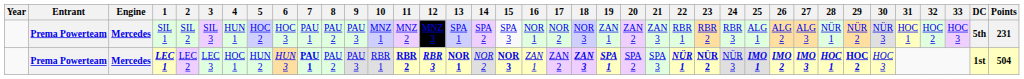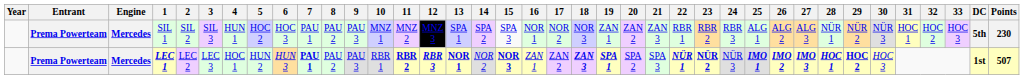SIL 1 | Points: 231 -> 230
LEC 1 | Points: 504 -> 507
